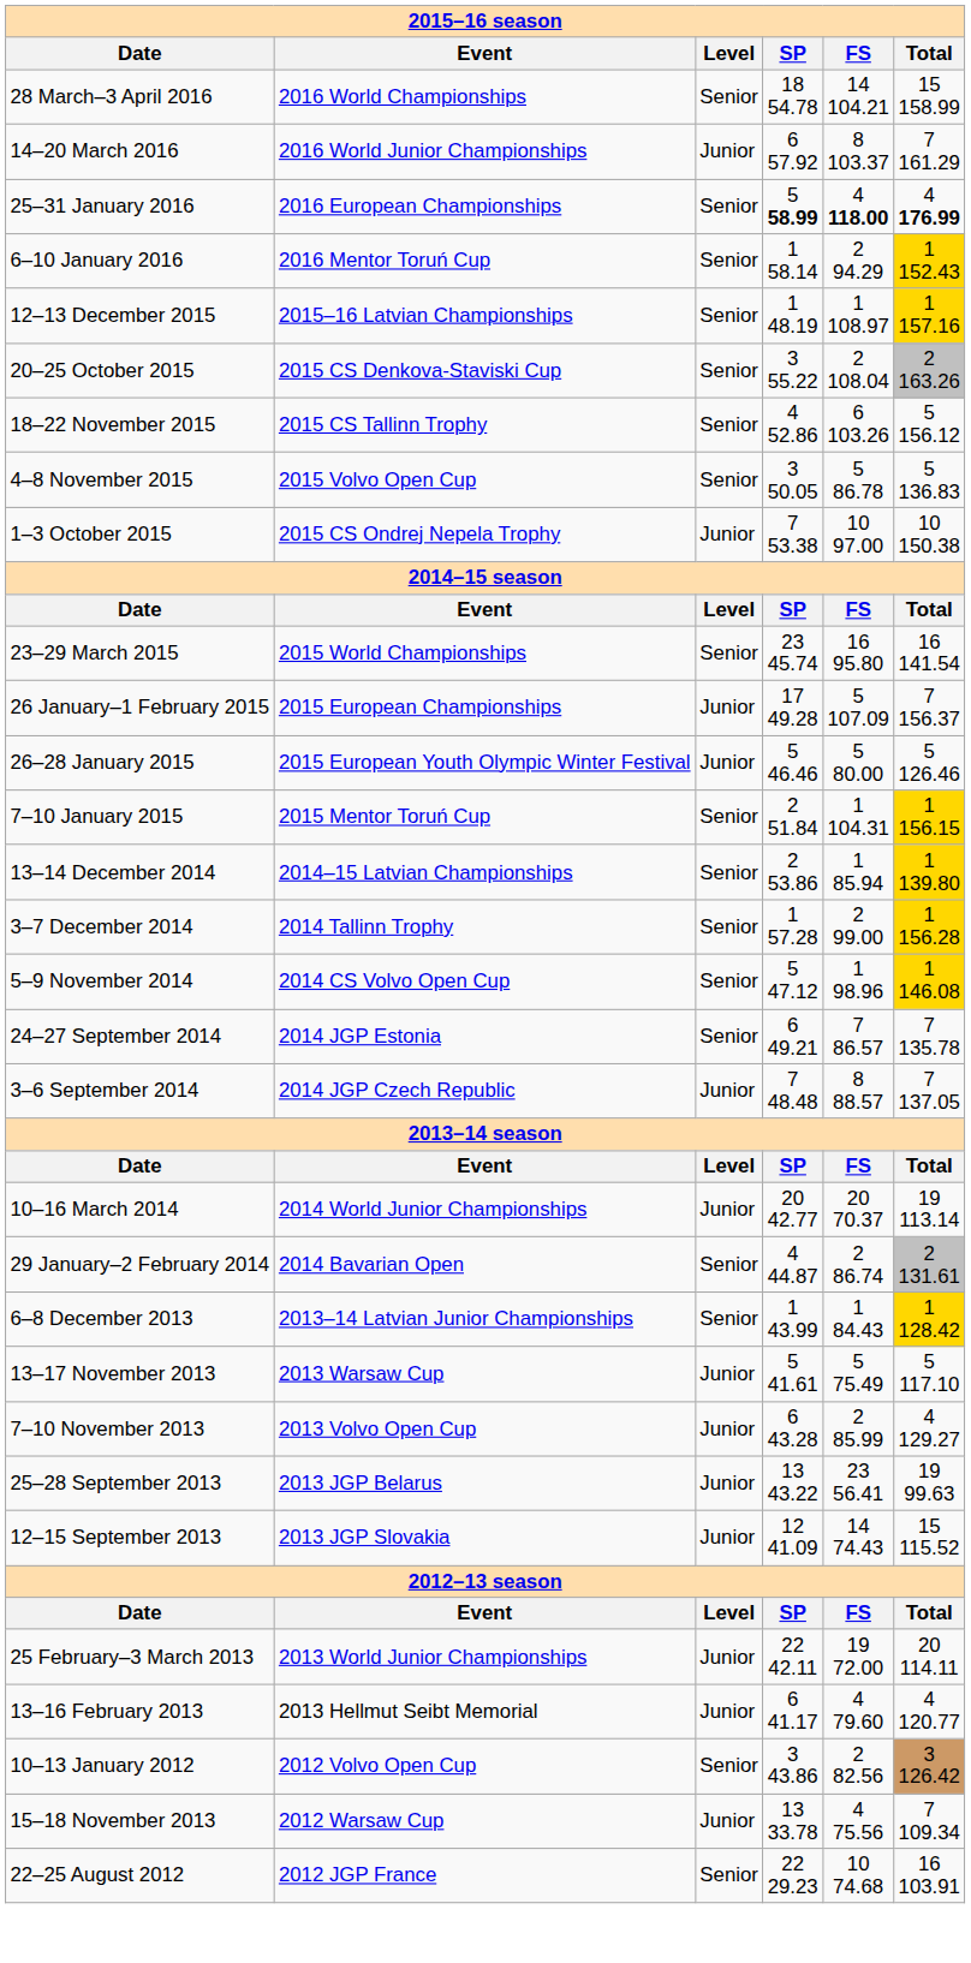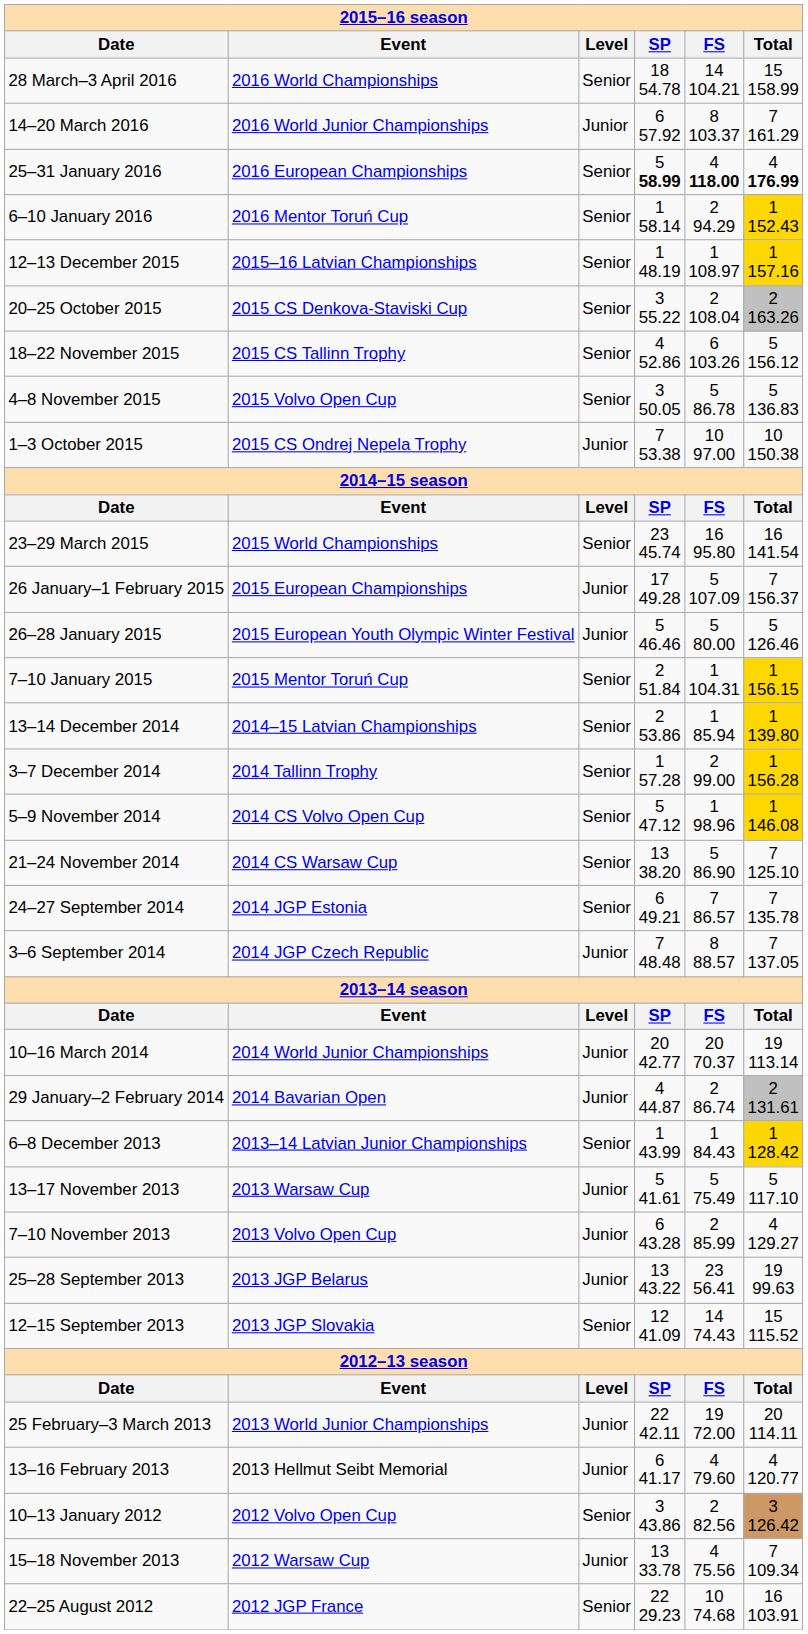+ row: 21–24 November 2014 | 2014 CS Warsaw Cup | Senior | 13 38.20 | 5 86.90 | 7 125.10
29 January–2 February 2014 | Level: Senior -> Junior
12–15 September 2013 | Level: Junior -> Senior
